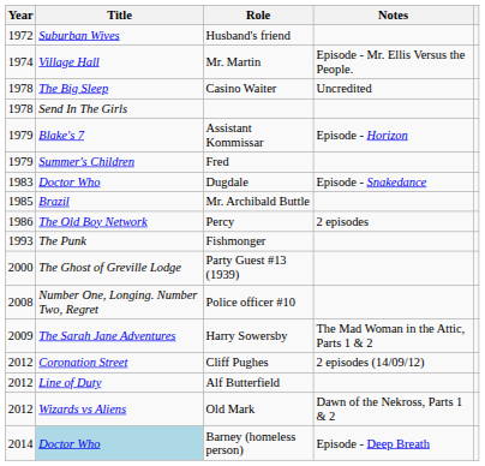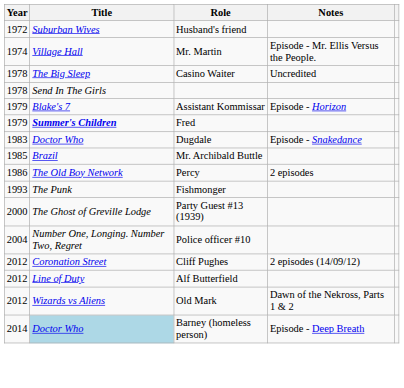Fred | Title: normal -> bold
Police officer #10 | Year: 2008 -> 2004
- row: 2009 | The Sarah Jane Adventures | Harry Sowersby | The Mad Woman in the Attic, Parts 1 & 2
